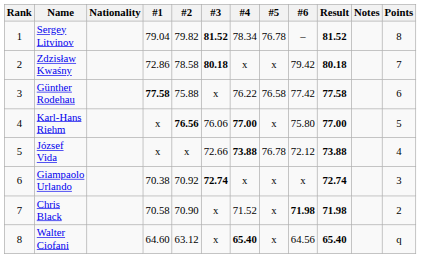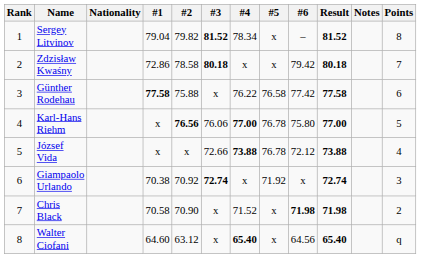Sergey Litvinov | #5: 76.78 -> x
Karl-Hans Riehm | #5: x -> 76.78
Giampaolo Urlando | #5: x -> 71.92
